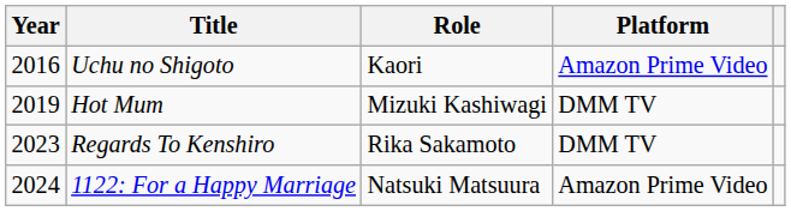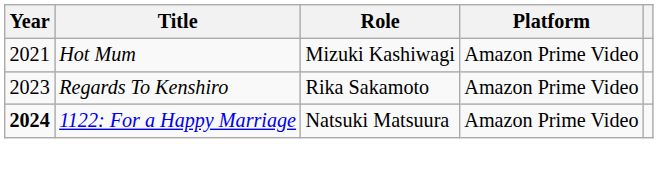- row: 2016 | Uchu no Shigoto | Kaori | Amazon Prime Video
Hot Mum | Year: 2019 -> 2021
Hot Mum | Platform: DMM TV -> Amazon Prime Video
Regards To Kenshiro | Platform: DMM TV -> Amazon Prime Video
1122: For a Happy Marriage | Year: normal -> bold
